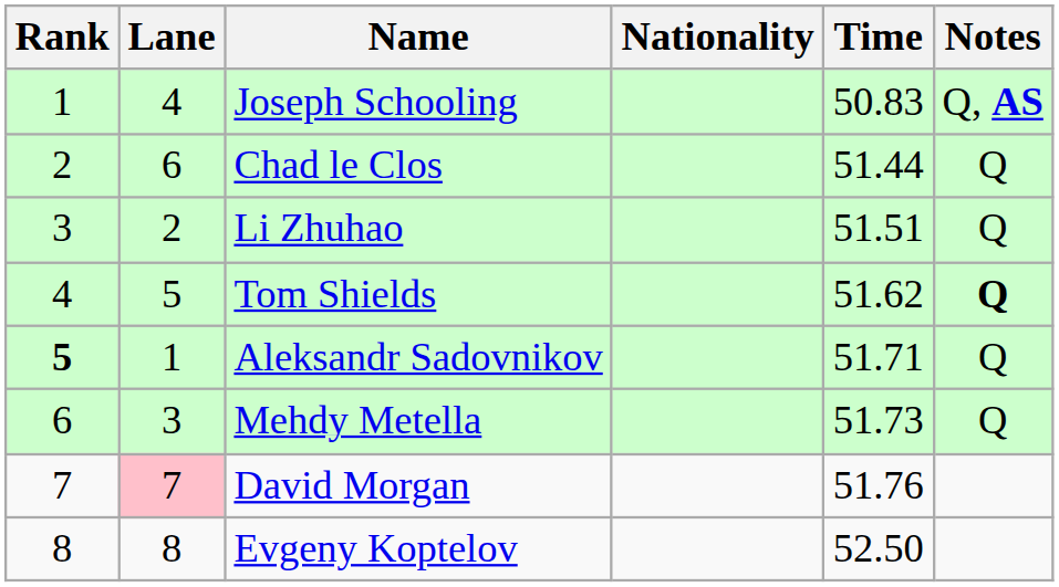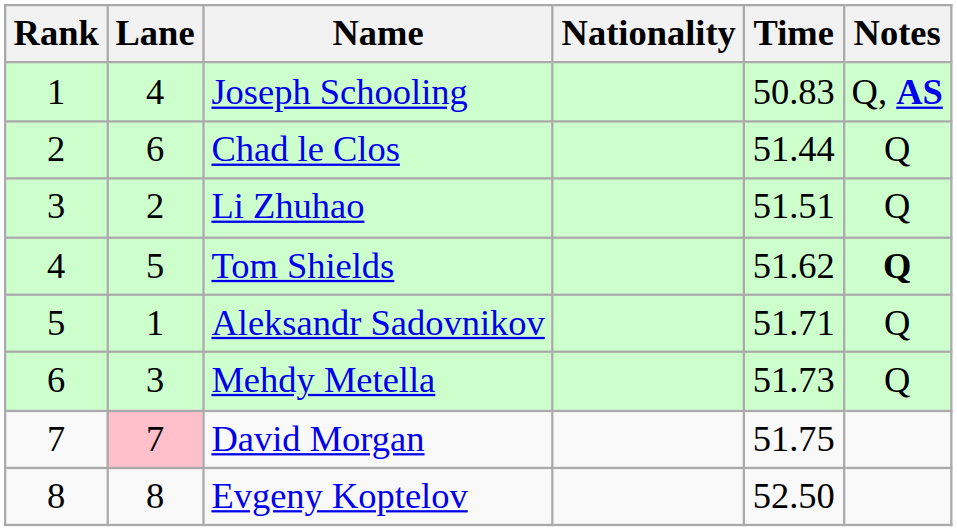Aleksandr Sadovnikov | Rank: bold -> normal
David Morgan | Time: 51.76 -> 51.75
